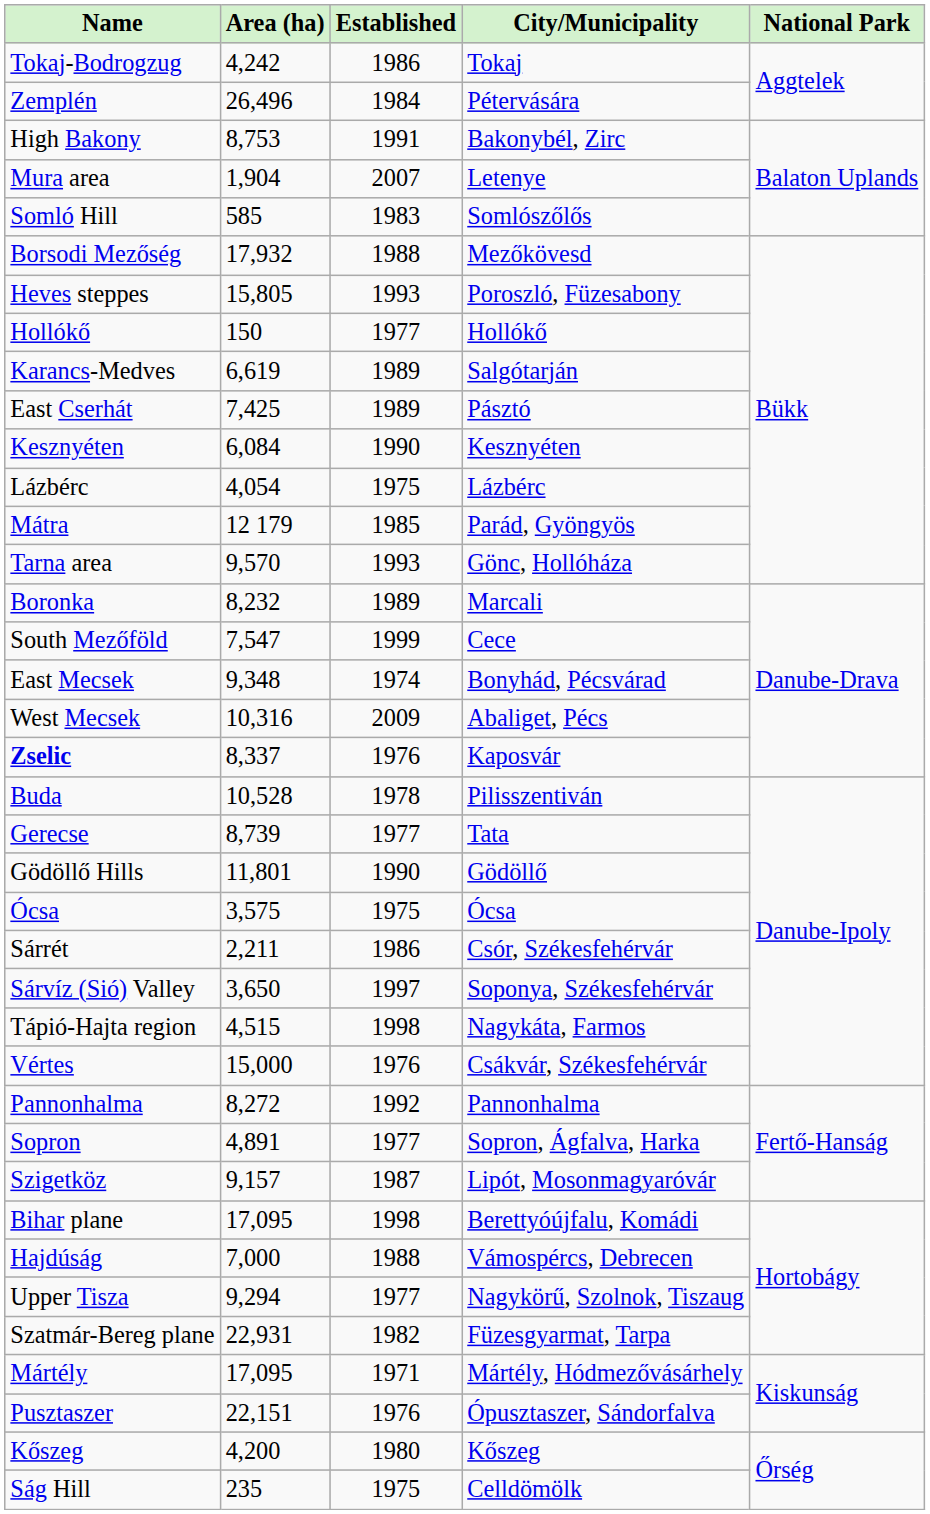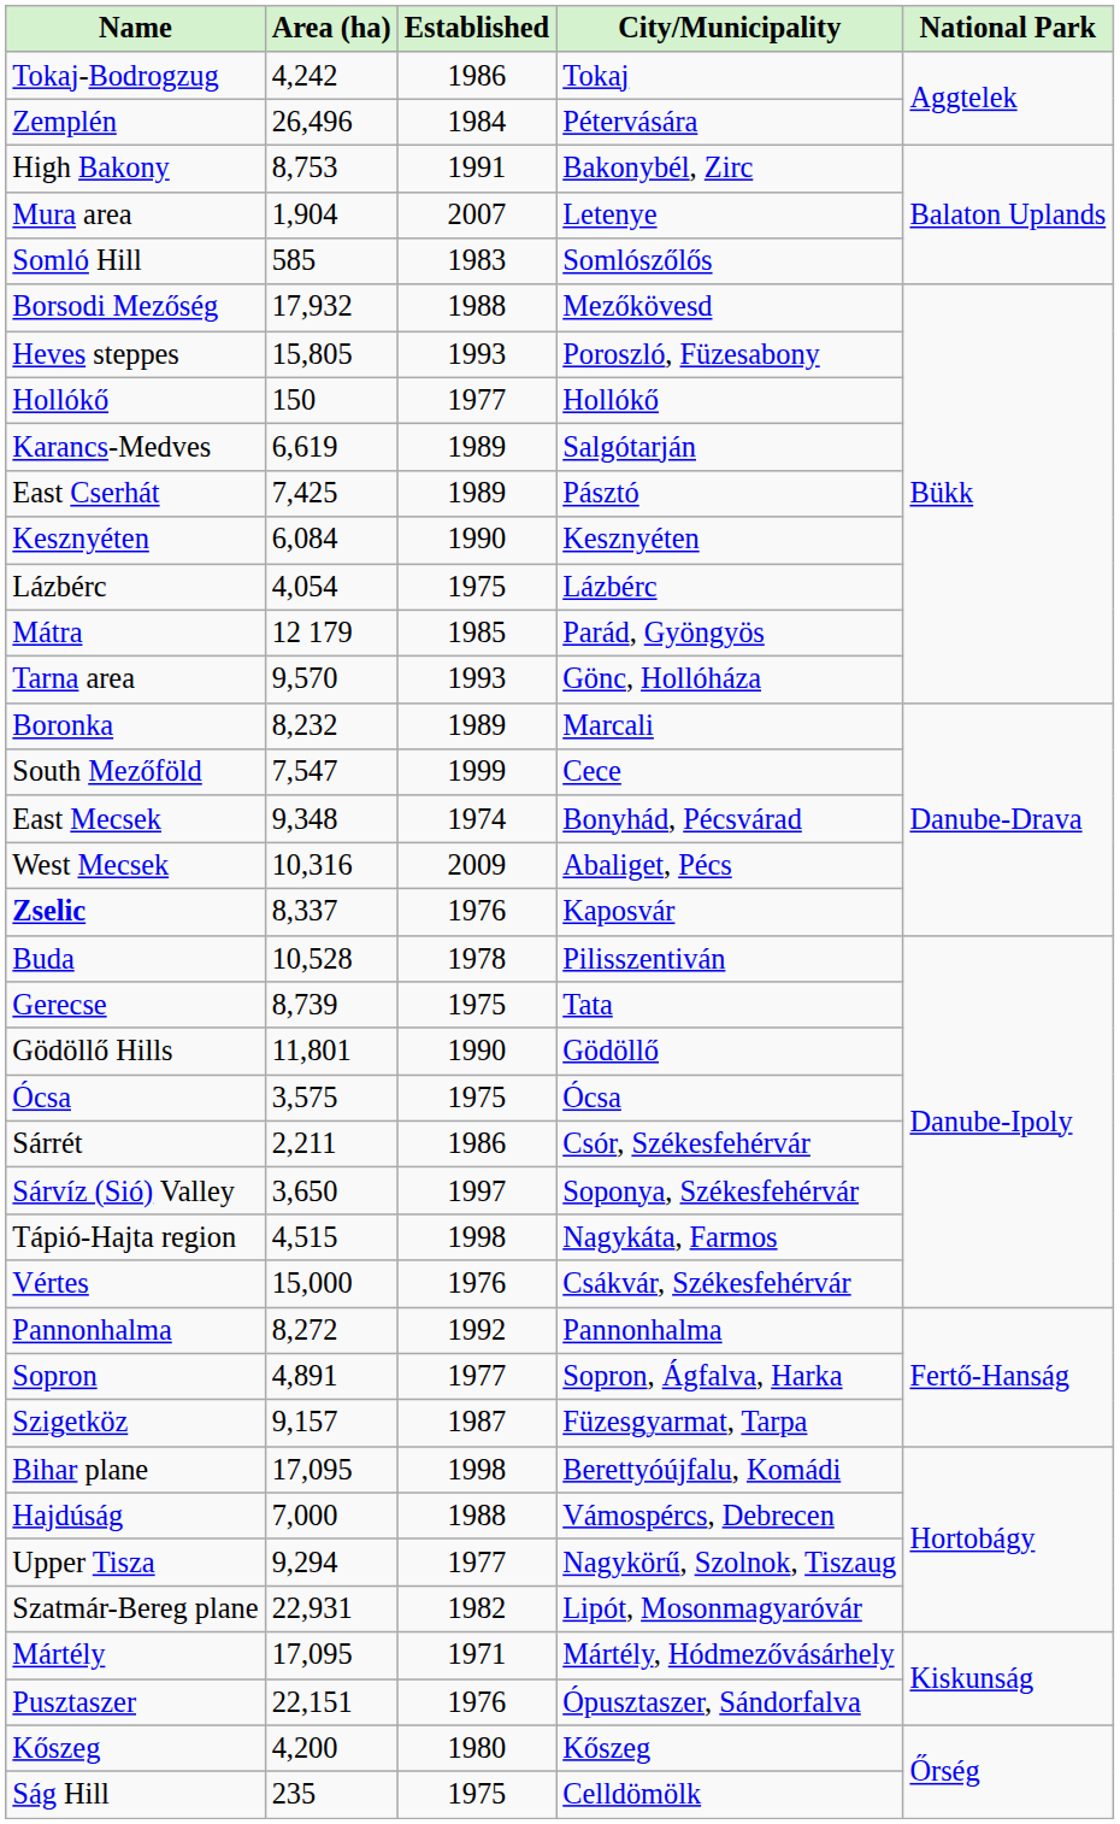Gerecse | Established: 1977 -> 1975
Szigetköz | City/Municipality: Lipót, Mosonmagyaróvár -> Füzesgyarmat, Tarpa
Szatmár-Bereg plane | City/Municipality: Füzesgyarmat, Tarpa -> Lipót, Mosonmagyaróvár
